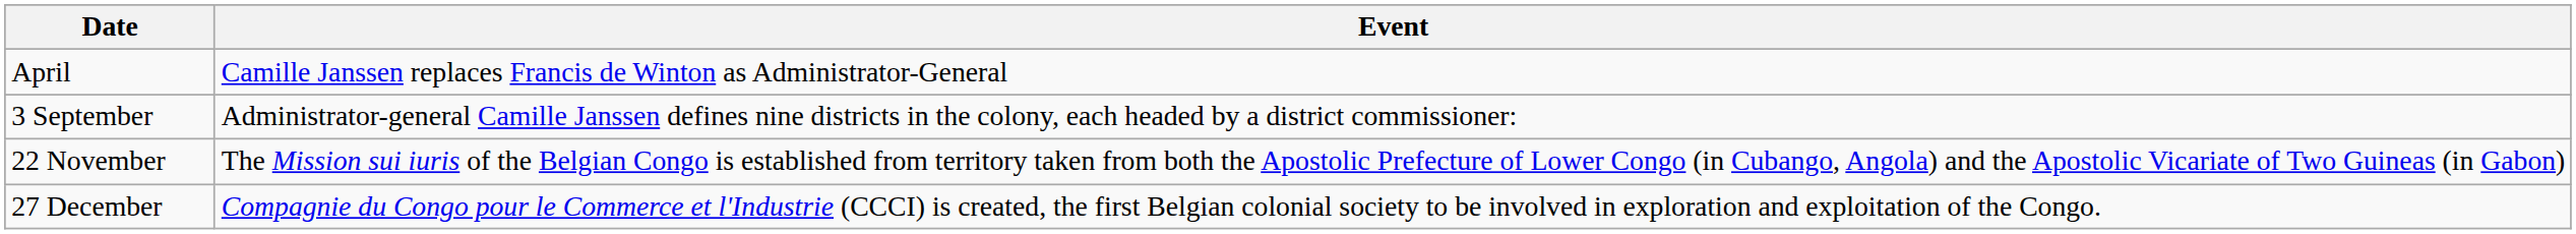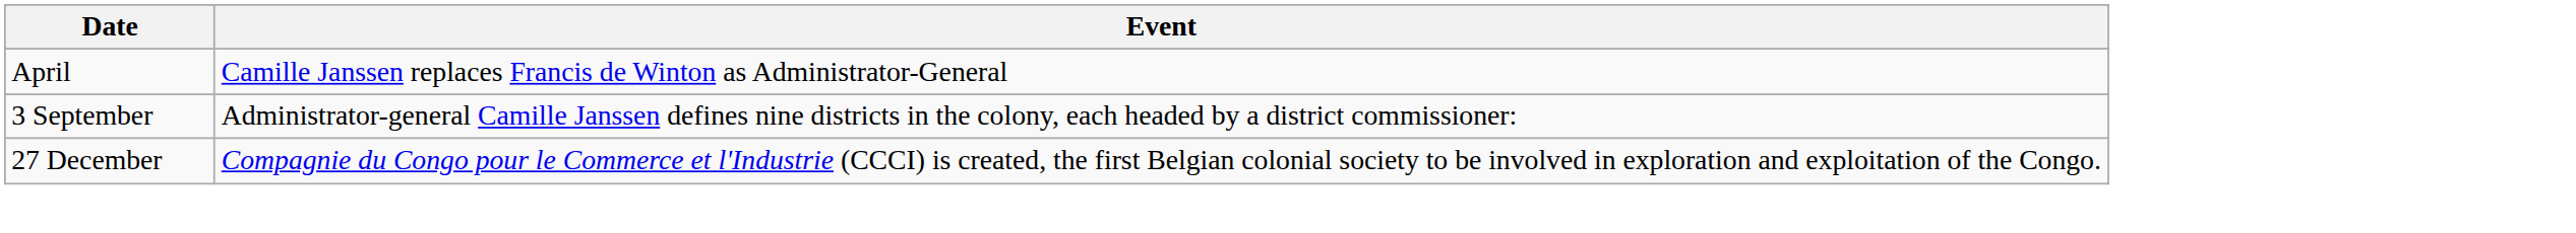- row: 22 November | The Mission sui iuris of the Belgian Congo is established from territory taken from both the Apostolic Prefecture of Lower Congo (in Cubango, Angola) and the Apostolic Vicariate of Two Guineas (in Gabon)
